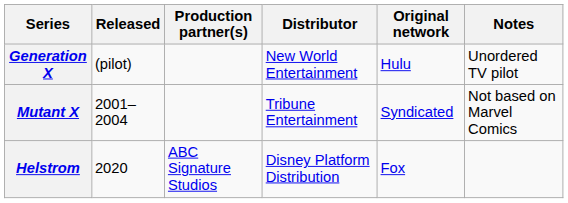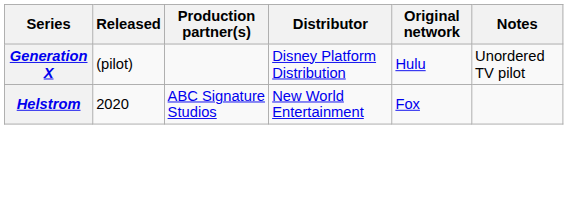Generation X | Distributor: New World Entertainment -> Disney Platform Distribution
- row: Mutant X | 2001–2004 | Tribune Entertainment | Syndicated | Not based on Marvel Comics
Helstrom | Distributor: Disney Platform Distribution -> New World Entertainment
